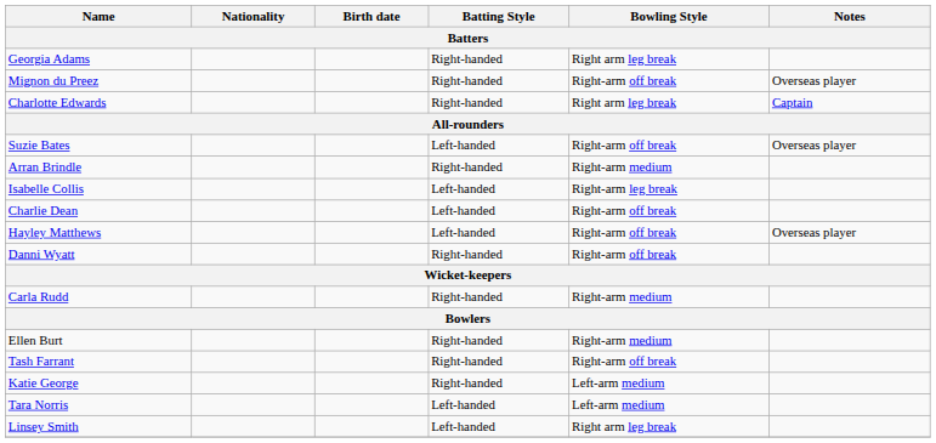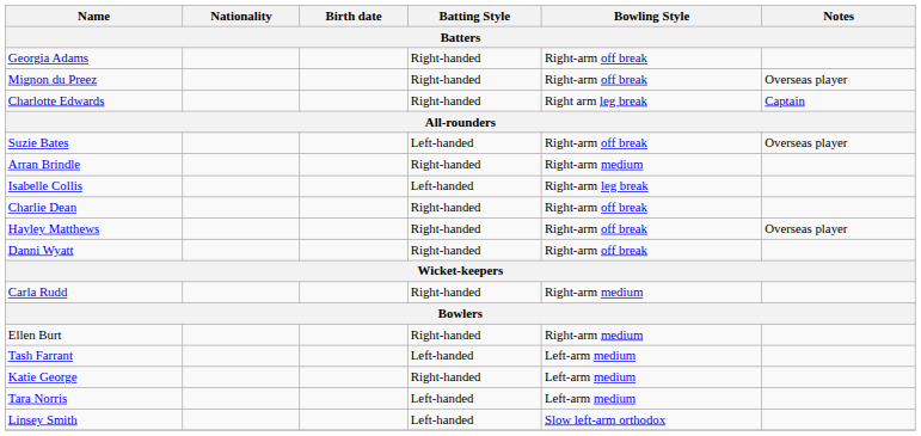Georgia Adams | Bowling Style: Right arm leg break -> Right-arm off break
Charlie Dean | Batting Style: Left-handed -> Right-handed
Hayley Matthews | Batting Style: Left-handed -> Right-handed
Tash Farrant | Batting Style: Right-handed -> Left-handed
Tash Farrant | Bowling Style: Right-arm off break -> Left-arm medium
Linsey Smith | Bowling Style: Right arm leg break -> Slow left-arm orthodox
